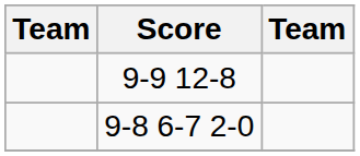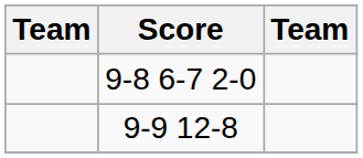rows swapped: 9-9 12-8 <-> 9-8 6-7 2-0
